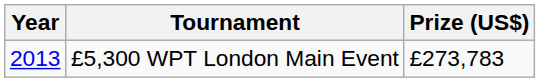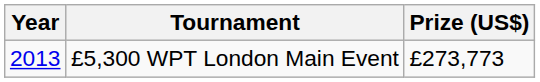£5,300 WPT London Main Event | Prize (US$): £273,783 -> £273,773
